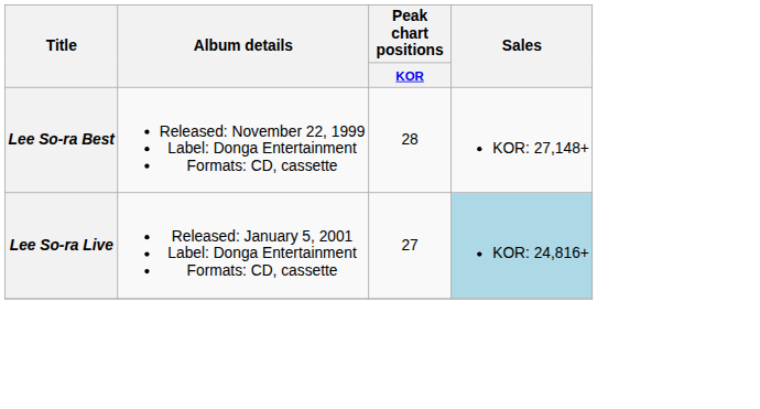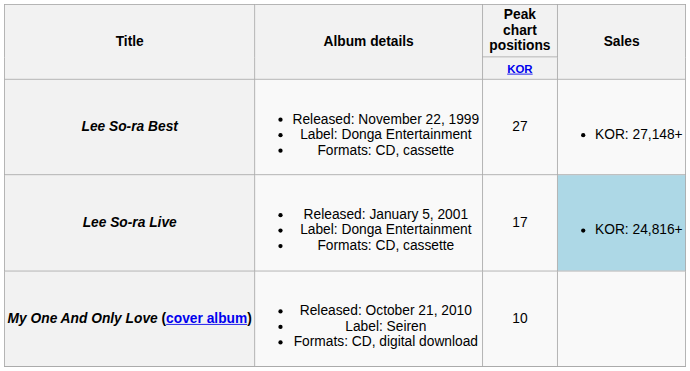Lee So-ra Best | Peak chart positions / KOR: 28 -> 27
Lee So-ra Live | Peak chart positions / KOR: 27 -> 17
+ row: My One And Only Love (cover album) | Released: October 21, 2010 Label: Seiren Formats: CD, digital download | 10
